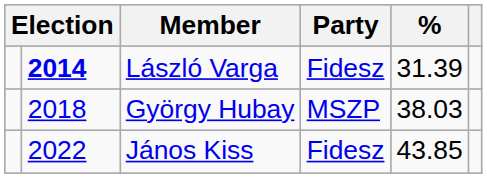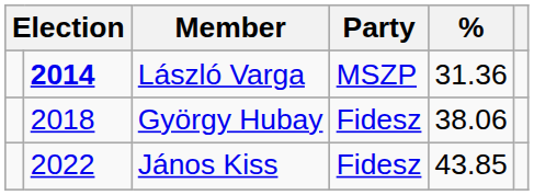László Varga | Party: Fidesz -> MSZP
László Varga | %: 31.39 -> 31.36
György Hubay | Party: MSZP -> Fidesz
György Hubay | %: 38.03 -> 38.06
